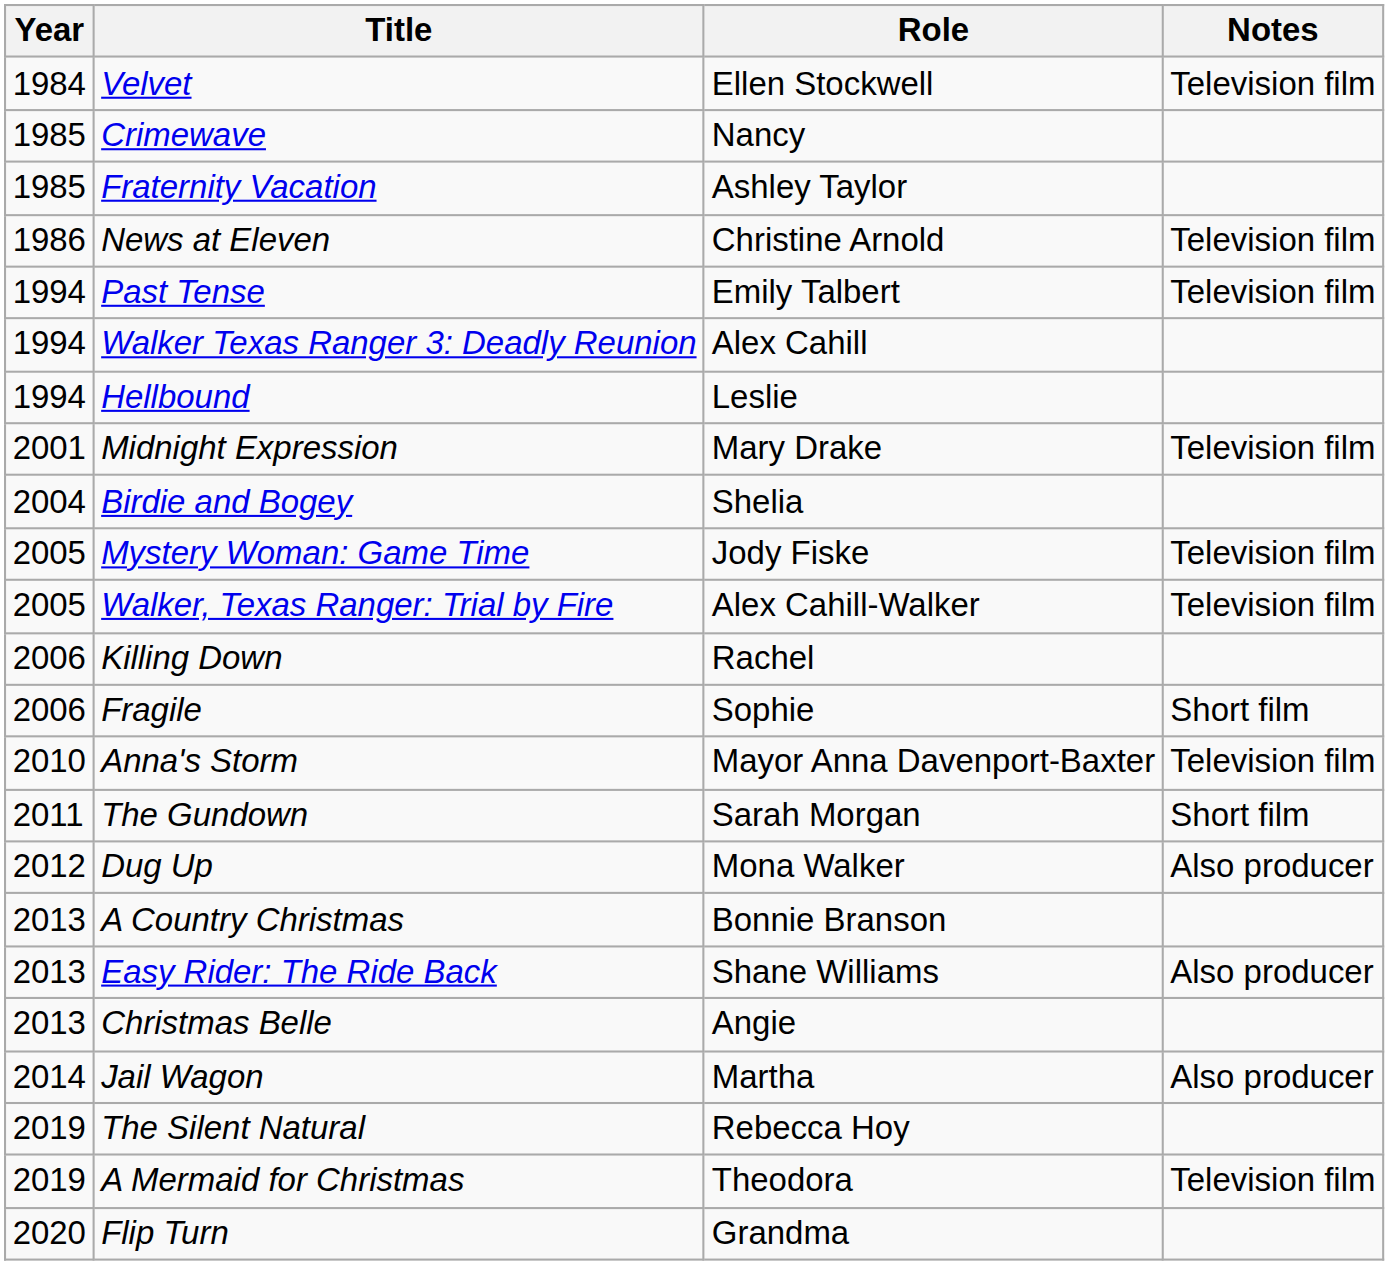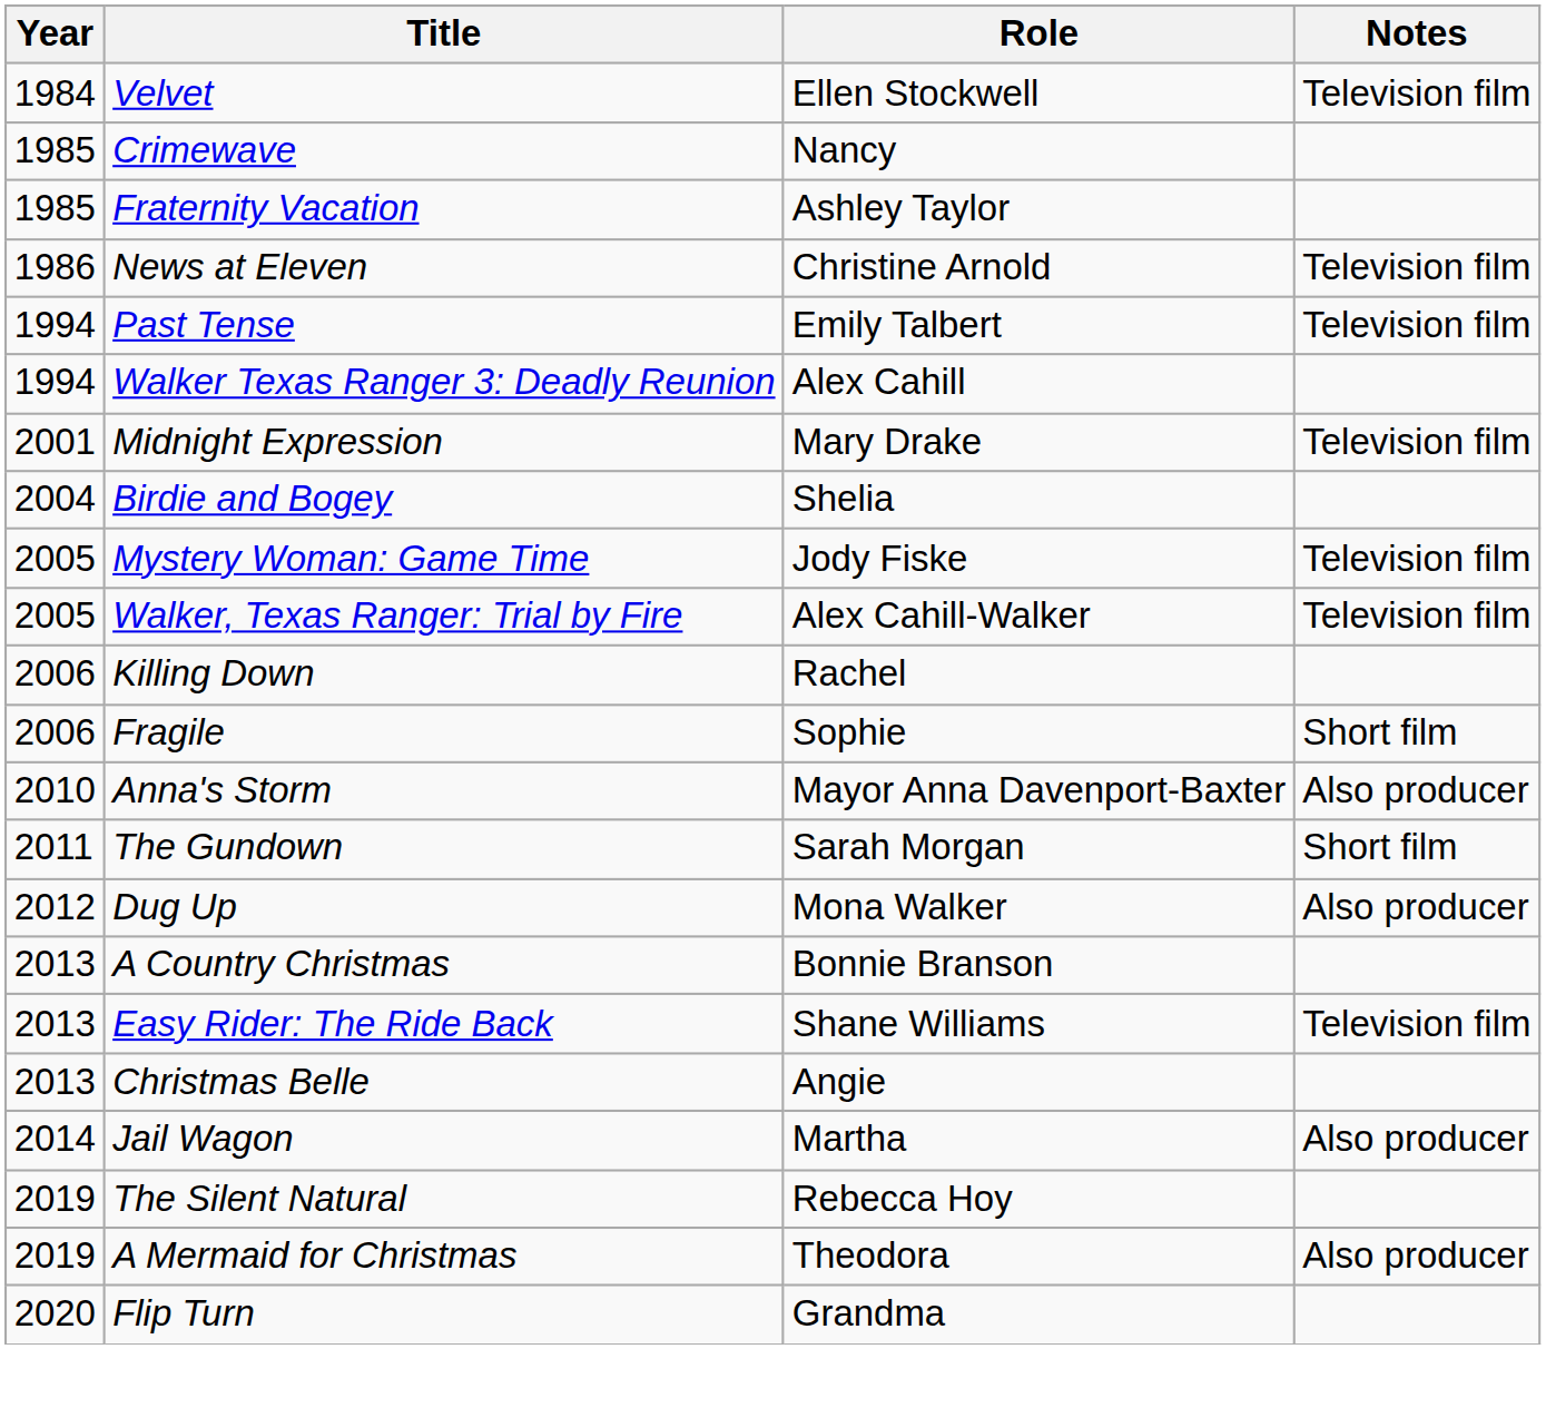- row: 1994 | Hellbound | Leslie
Anna's Storm | Notes: Television film -> Also producer
Easy Rider: The Ride Back | Notes: Also producer -> Television film
A Mermaid for Christmas | Notes: Television film -> Also producer
